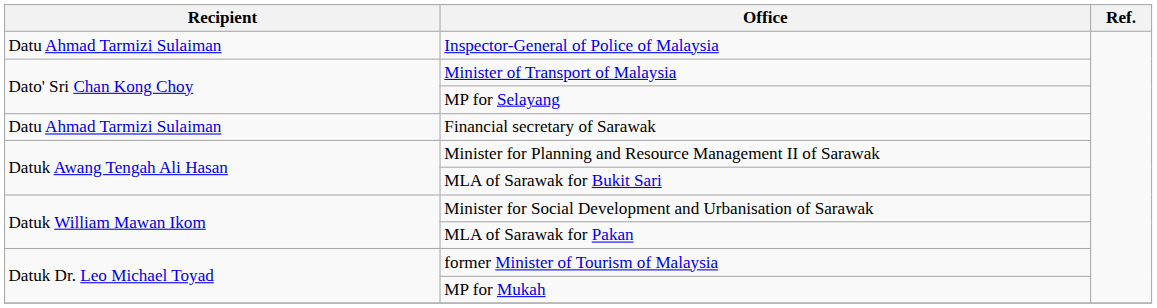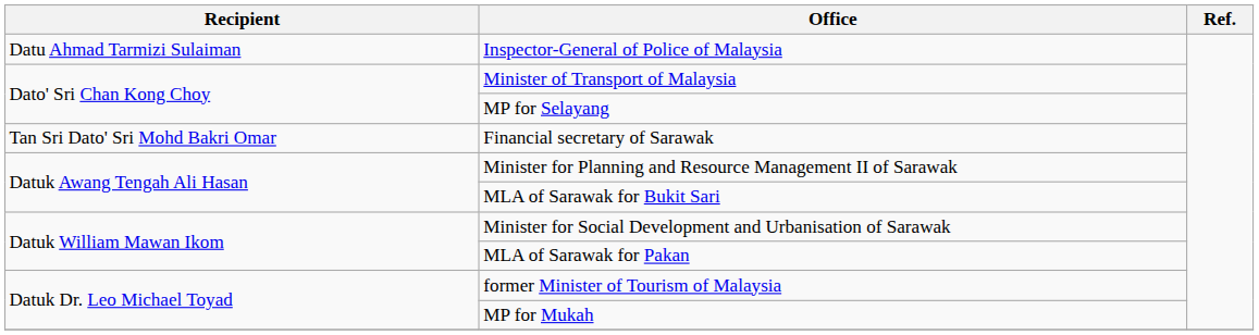Financial secretary of Sarawak | Recipient: Datu Ahmad Tarmizi Sulaiman -> Tan Sri Dato' Sri Mohd Bakri Omar
